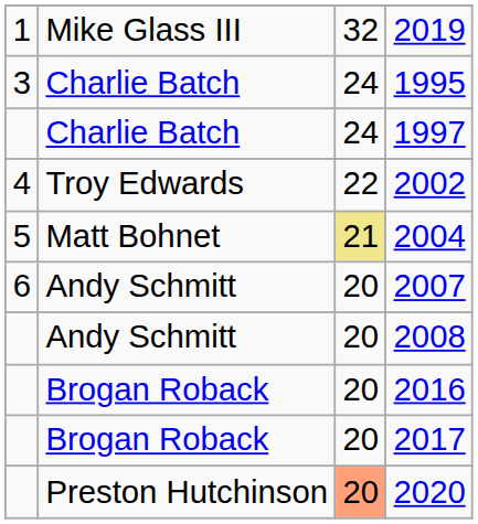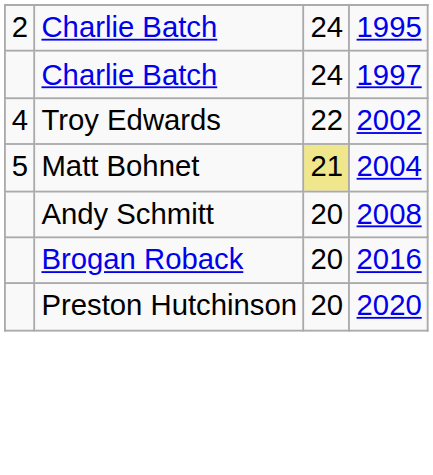- row: 1 | Mike Glass III | 32 | 2019
1995 | column 1: 3 -> 2
- row: 6 | Andy Schmitt | 20 | 2007
- row: Brogan Roback | 20 | 2017
2020 | column 3: lightsalmon background -> no background
